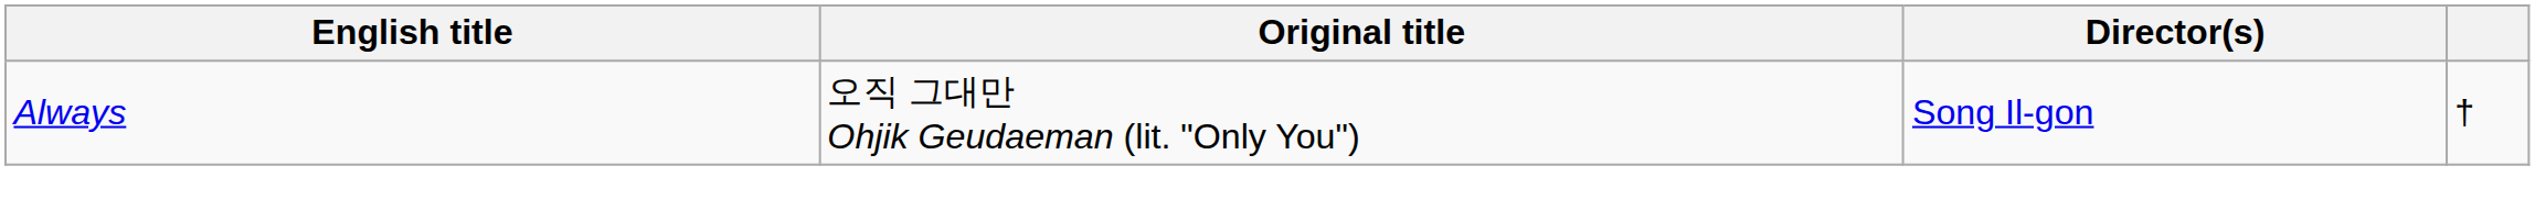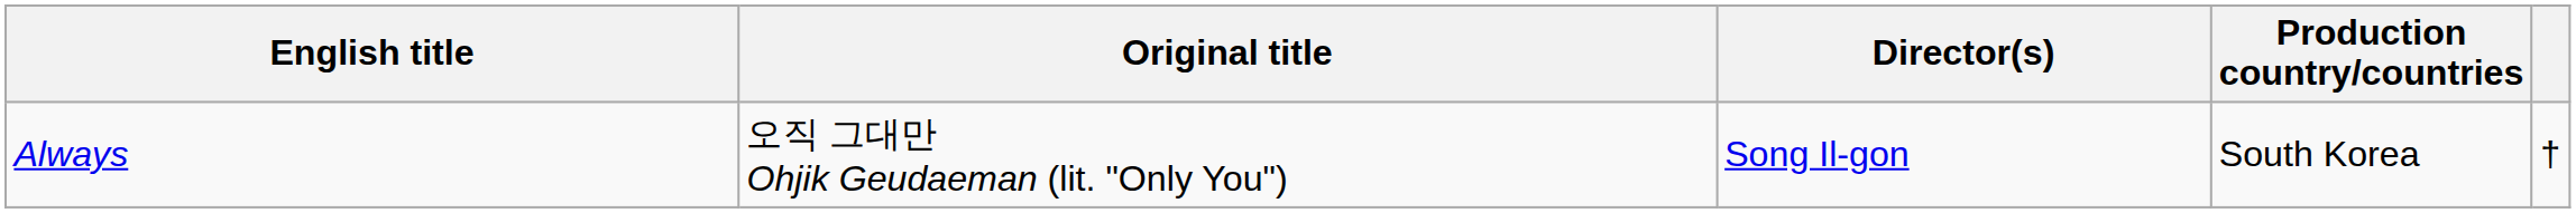+ column: Production country/countries | South Korea
